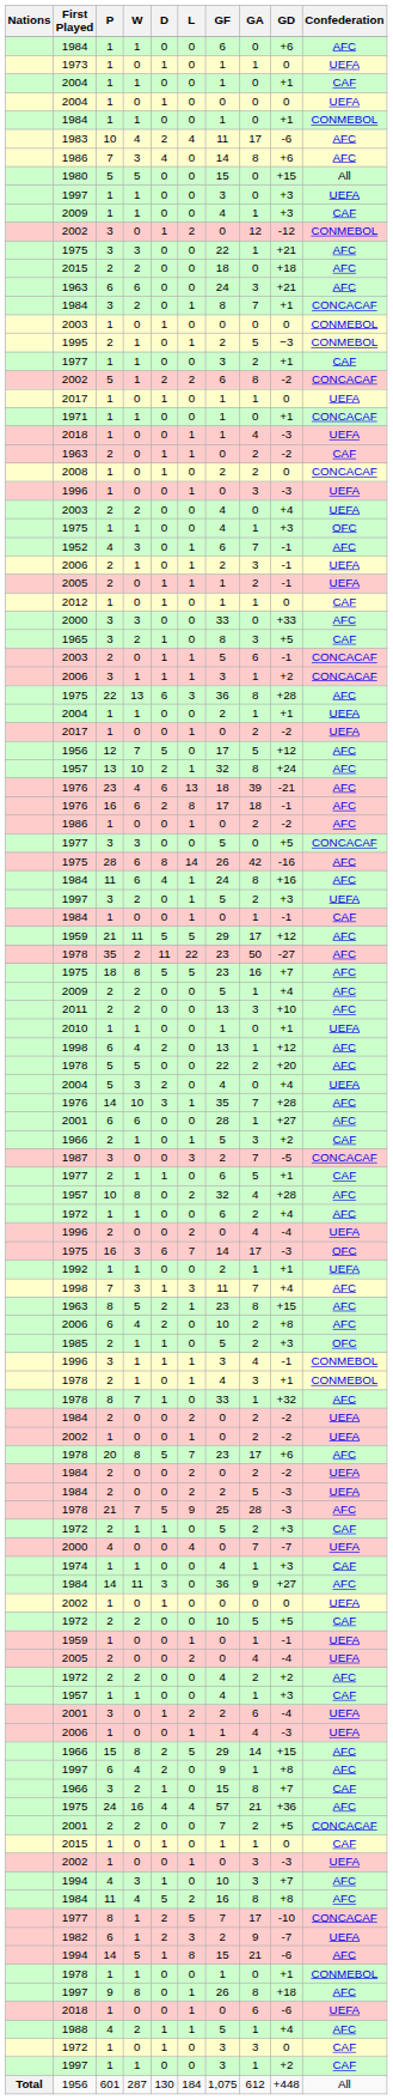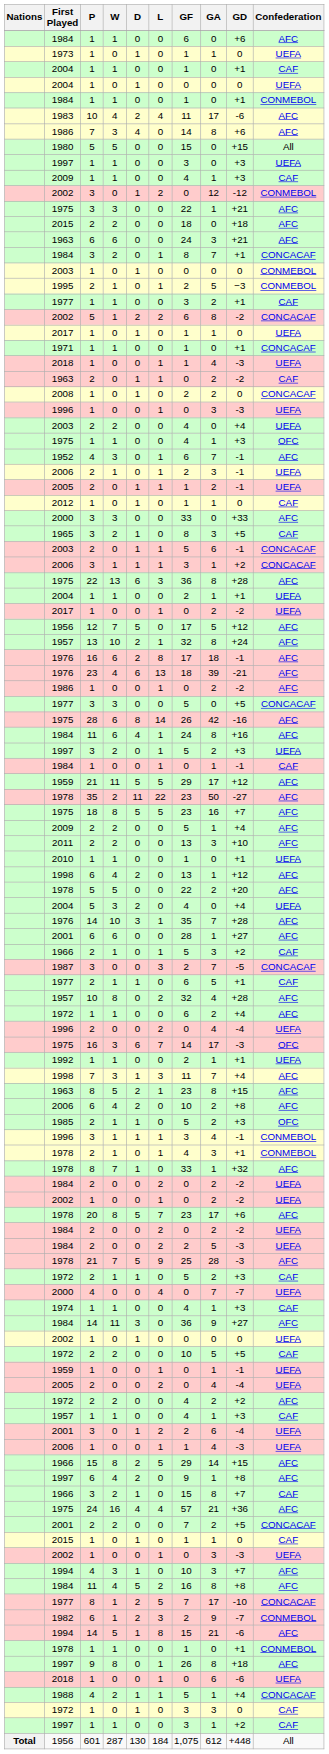rows swapped: 1976 / 23 <-> 1976 / 16
1982 | Confederation: UEFA -> CONMEBOL
1988 | Confederation: AFC -> CONCACAF
